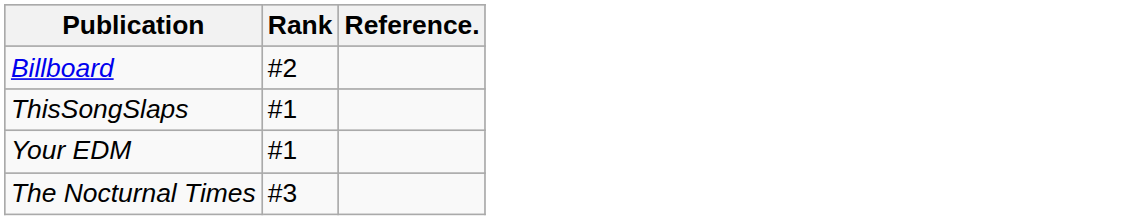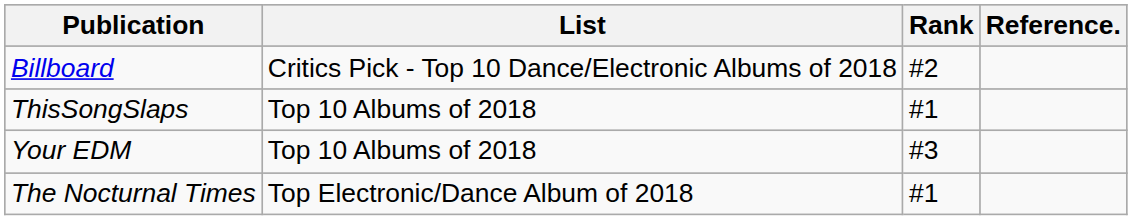+ column: List | Critics Pick - Top 10 Dance/Electronic Albums of 2018 | Top 10 Albums of 2018 | Top 10 Albums of 2018 | Top Electronic/Dance Album of 2018
Your EDM | Rank: #1 -> #3
The Nocturnal Times | Rank: #3 -> #1
